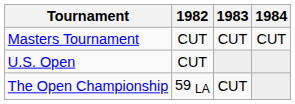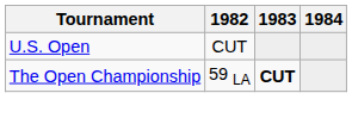- row: Masters Tournament | CUT | CUT | CUT
The Open Championship | 1983: normal -> bold
